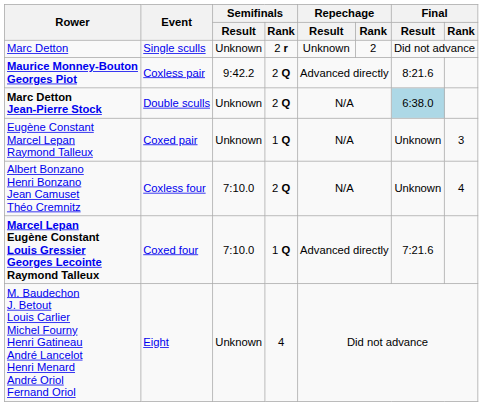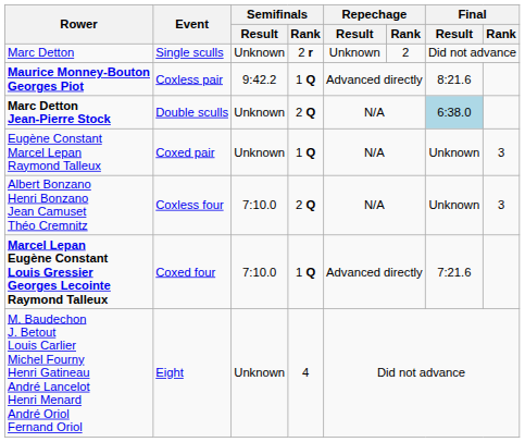Maurice Monney-Bouton Georges Piot | Semifinals / Rank: 2 Q -> 1 Q
Albert Bonzano Henri Bonzano Jean Camuset Théo Cremnitz | Final / Rank: 4 -> 3
